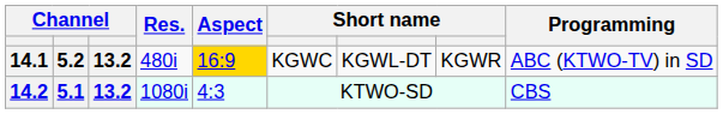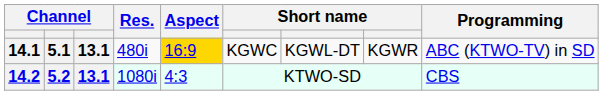14.1 | column 2: 5.2 -> 5.1
14.1 | column 3: 13.2 -> 13.1
14.2 | column 2: 5.1 -> 5.2
14.2 | column 3: 13.2 -> 13.1
